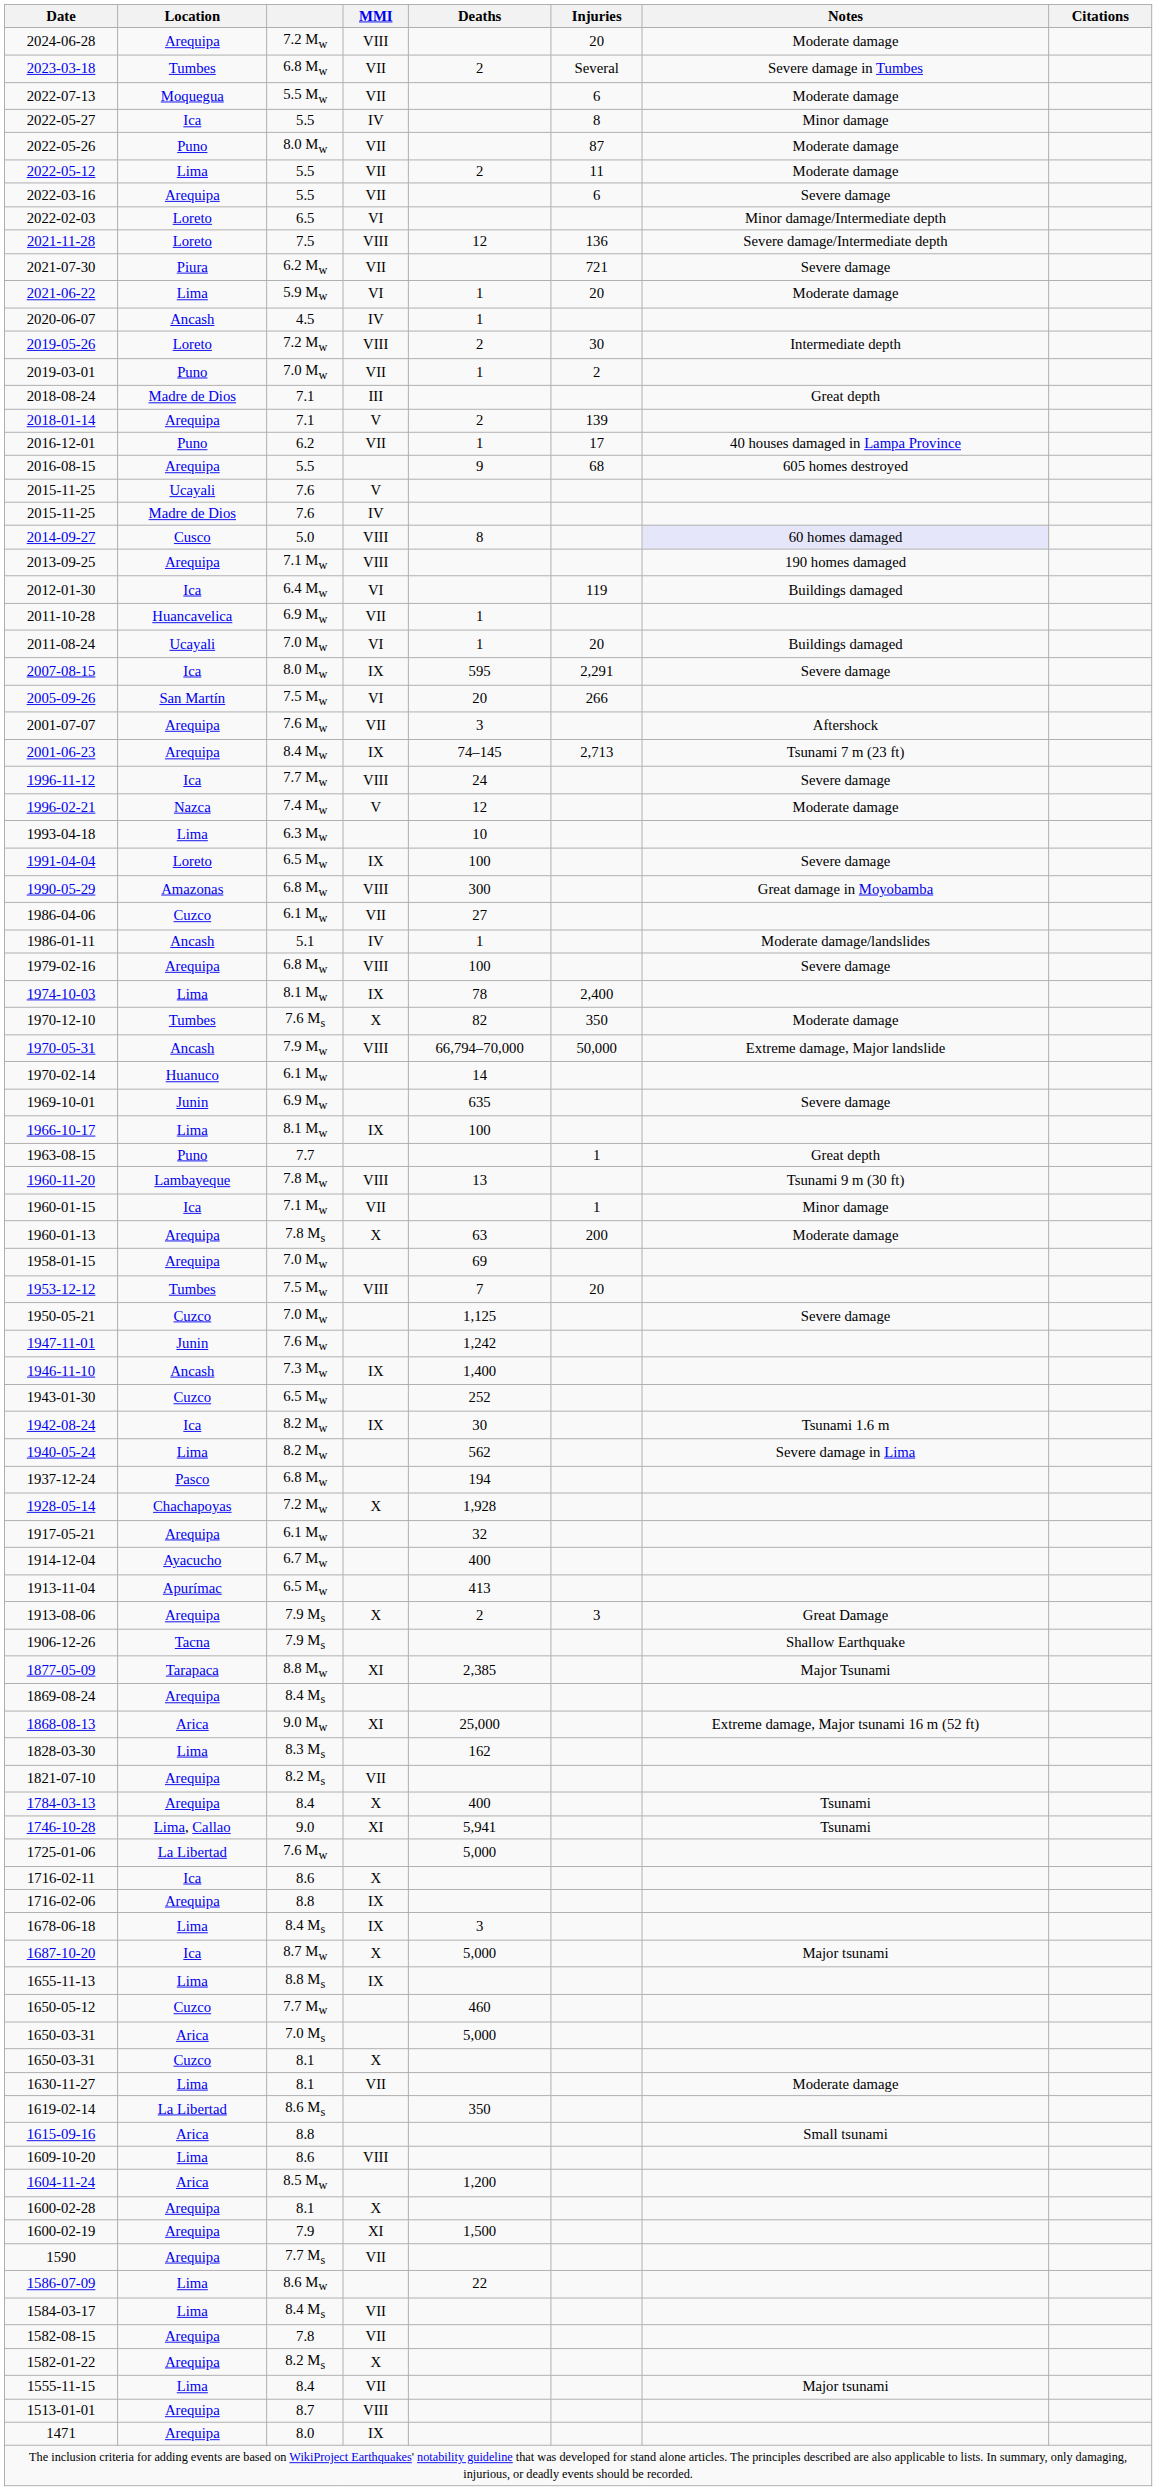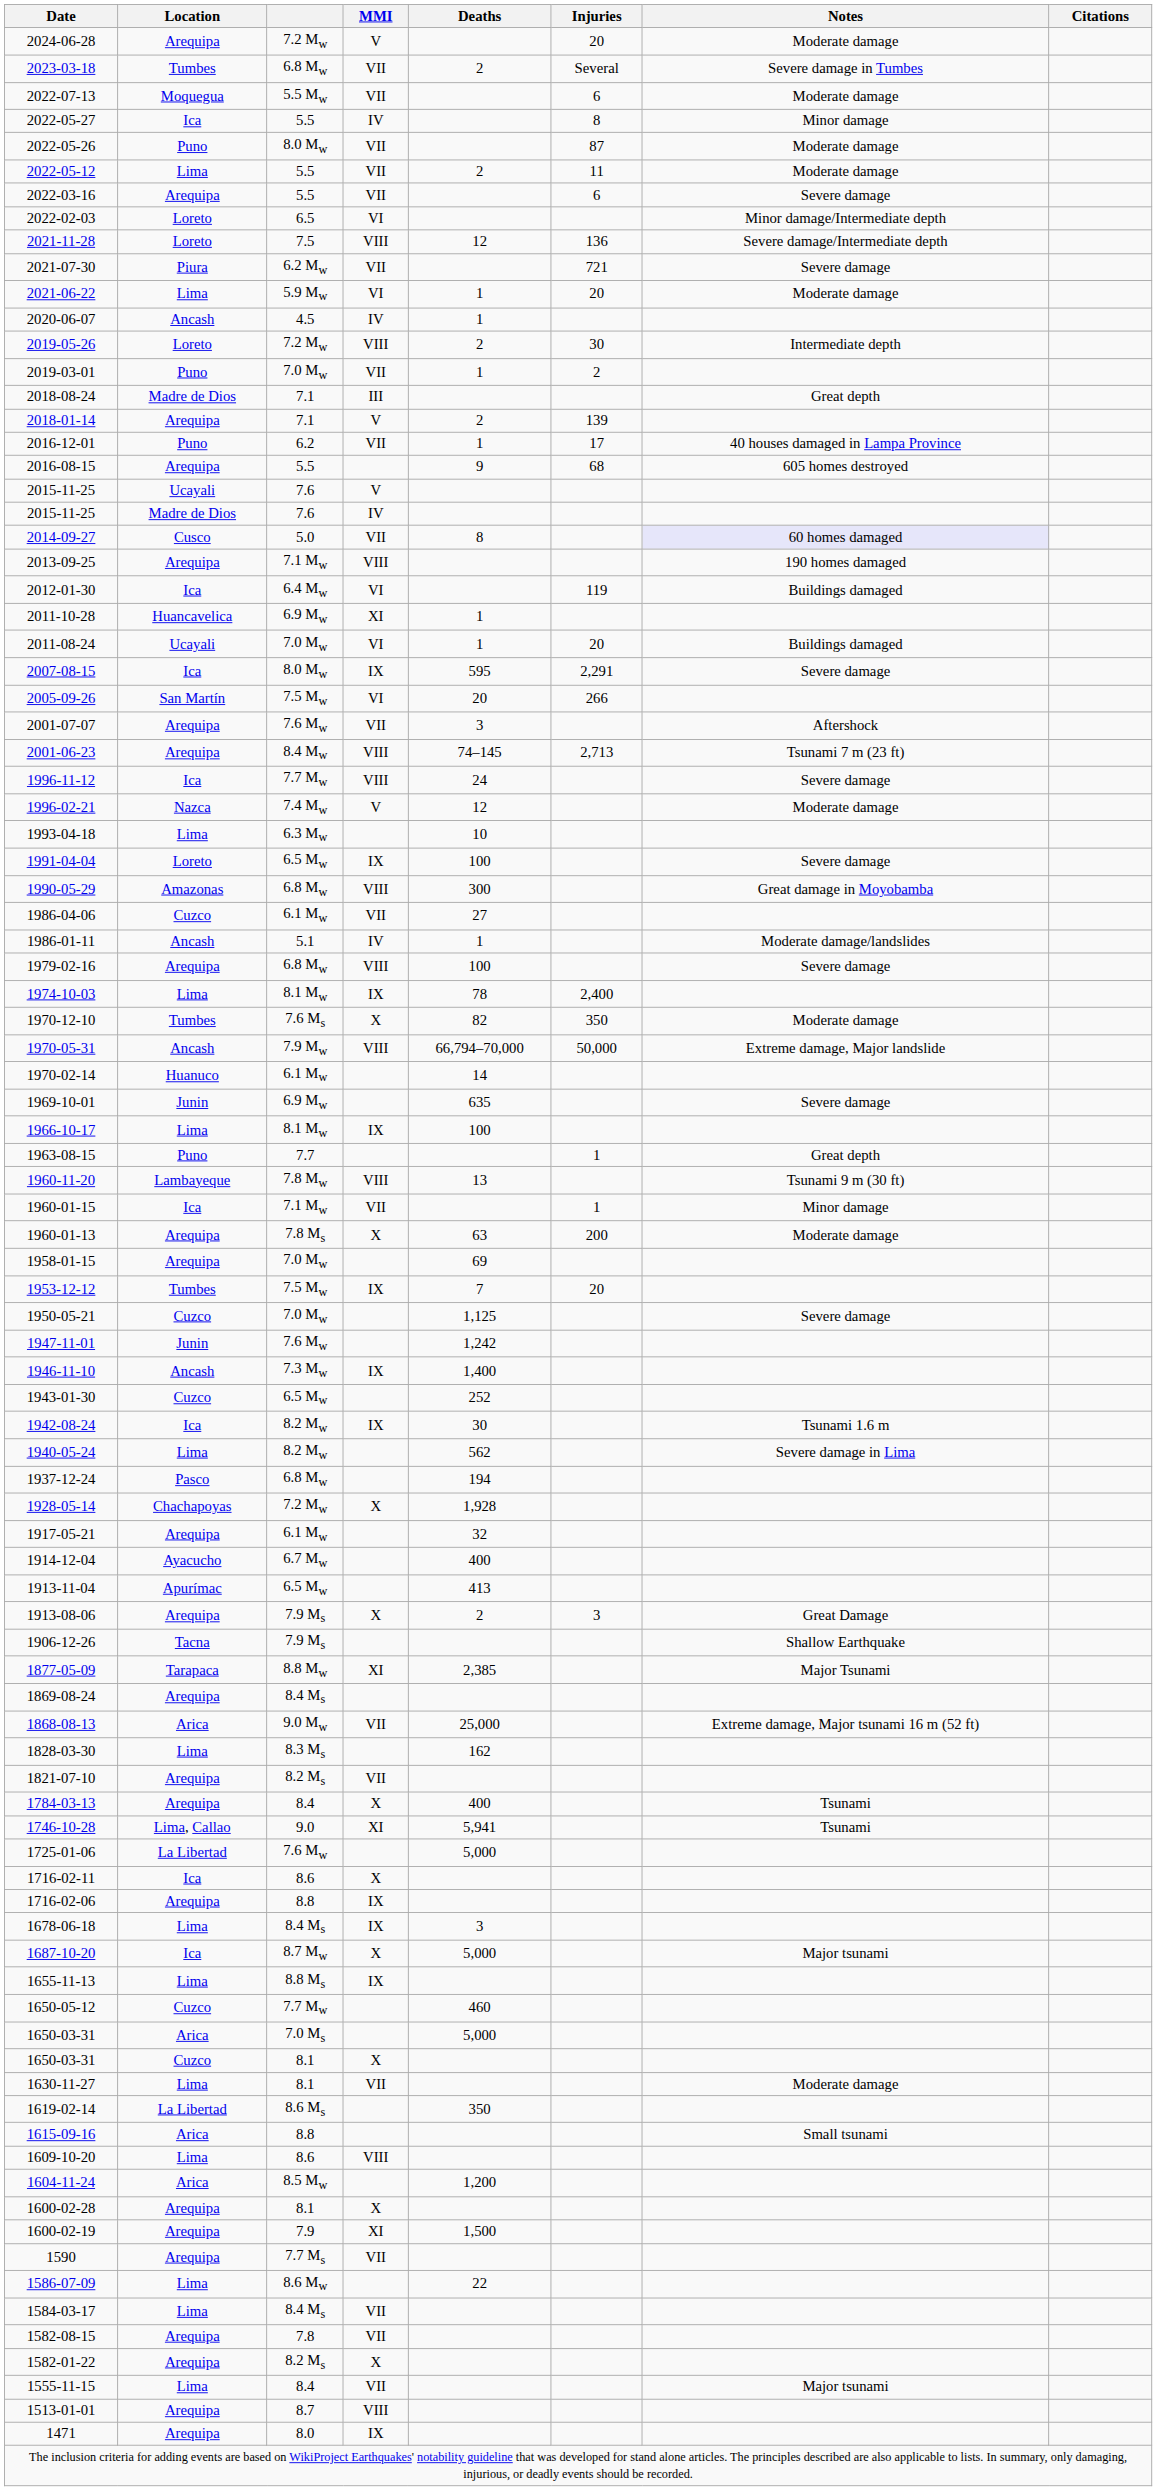2024-06-28 | MMI: VIII -> V
2014-09-27 | MMI: VIII -> VII
2011-10-28 | MMI: VII -> XI
2001-06-23 | MMI: IX -> VIII
1953-12-12 | MMI: VIII -> IX
1868-08-13 | MMI: XI -> VII
